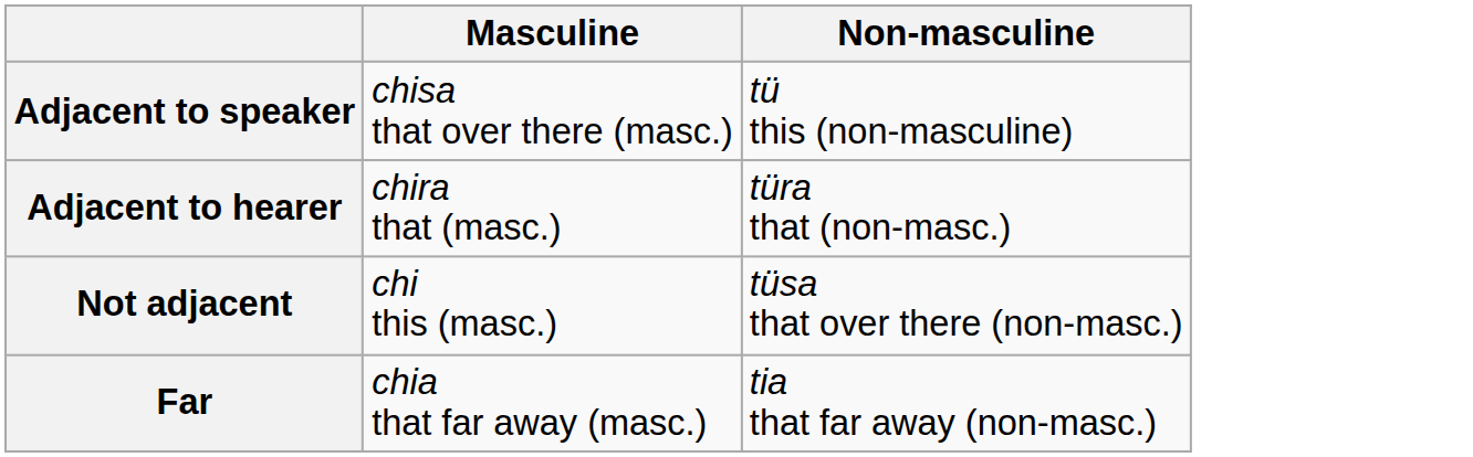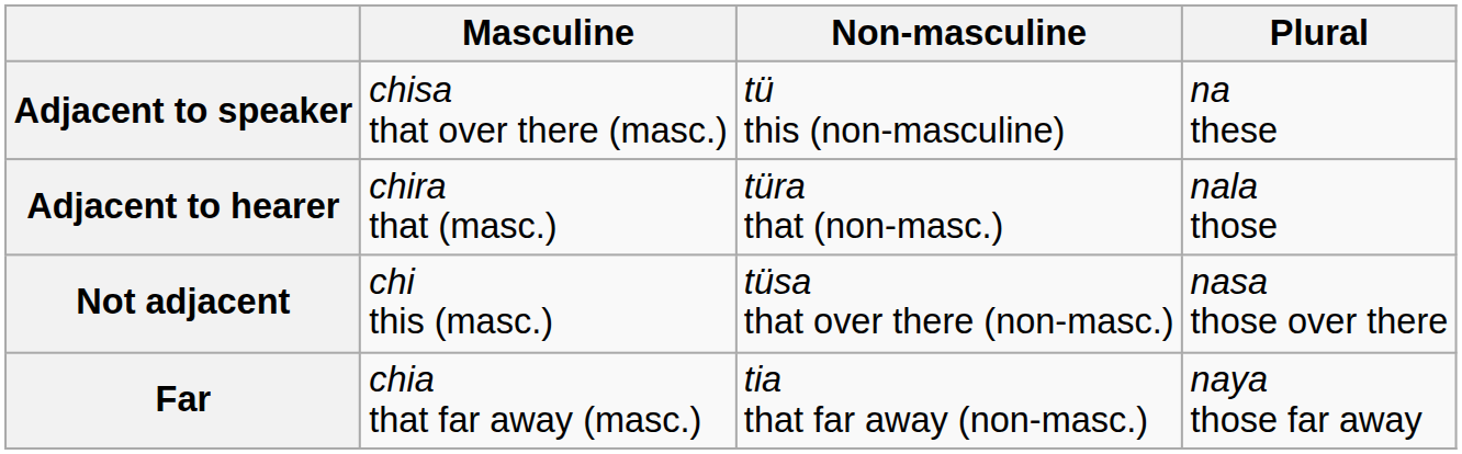+ column: Plural | na these | nala those | nasa those over there | naya those far away
